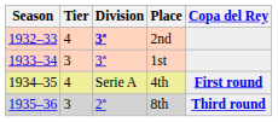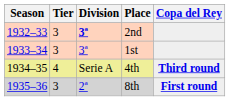2nd | Tier: 4 -> 3
4th | Copa del Rey: First round -> Third round
8th | Copa del Rey: Third round -> First round
